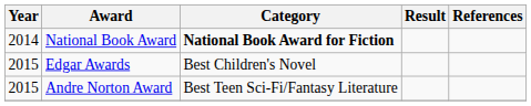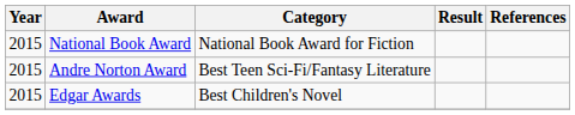National Book Award | Year: 2014 -> 2015
National Book Award | Category: bold -> normal
rows swapped: Andre Norton Award <-> Edgar Awards
